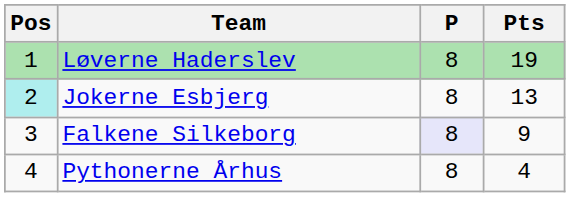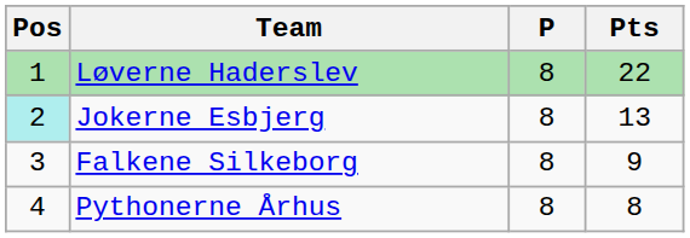Løverne Haderslev | Pts: 19 -> 22
Falkene Silkeborg | P: lavender background -> no background
Pythonerne Århus | Pts: 4 -> 8
